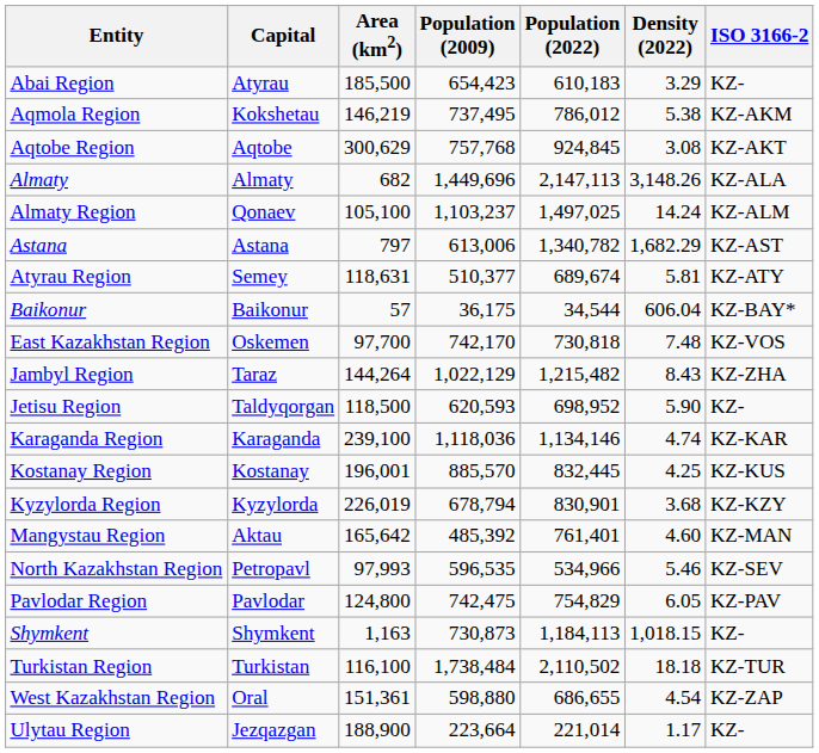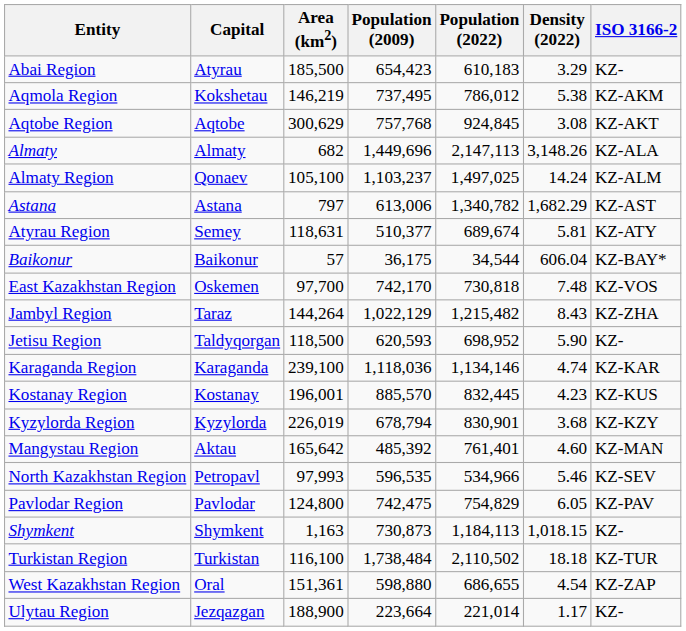Kostanay Region | Density (2022): 4.25 -> 4.23
